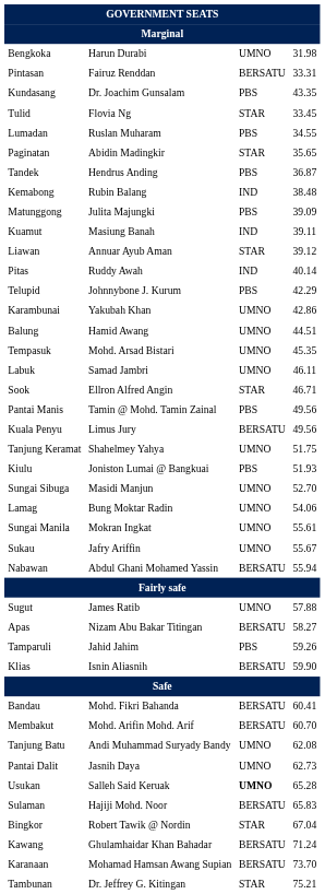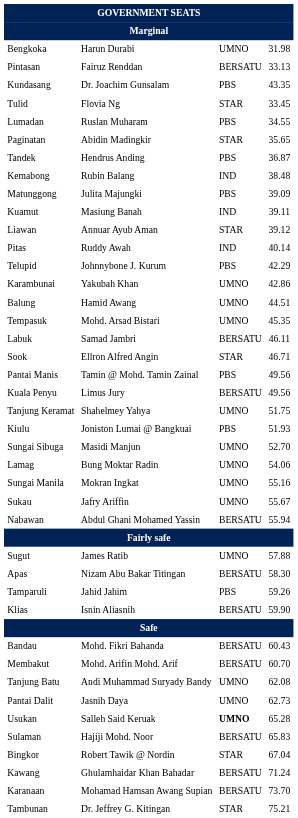Pintasan | column 4: 33.31 -> 33.13
Labuk | column 3: UMNO -> BERSATU
Sungai Manila | column 4: 55.61 -> 55.16
Apas | column 4: 58.27 -> 58.30
Bandau | column 4: 60.41 -> 60.43
